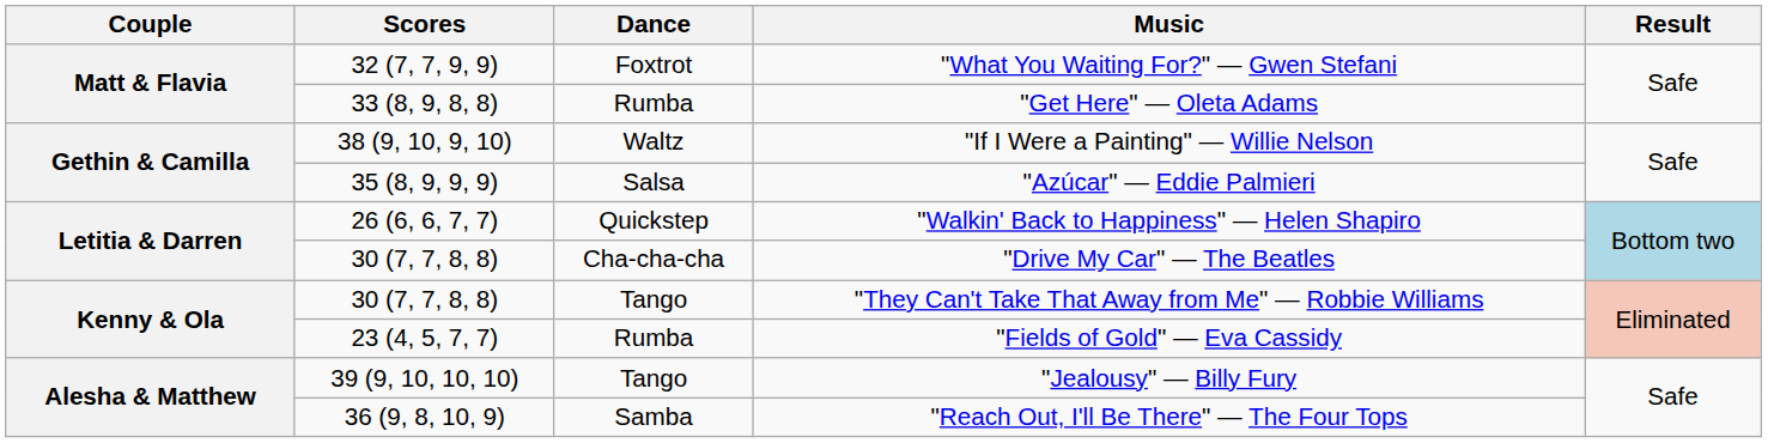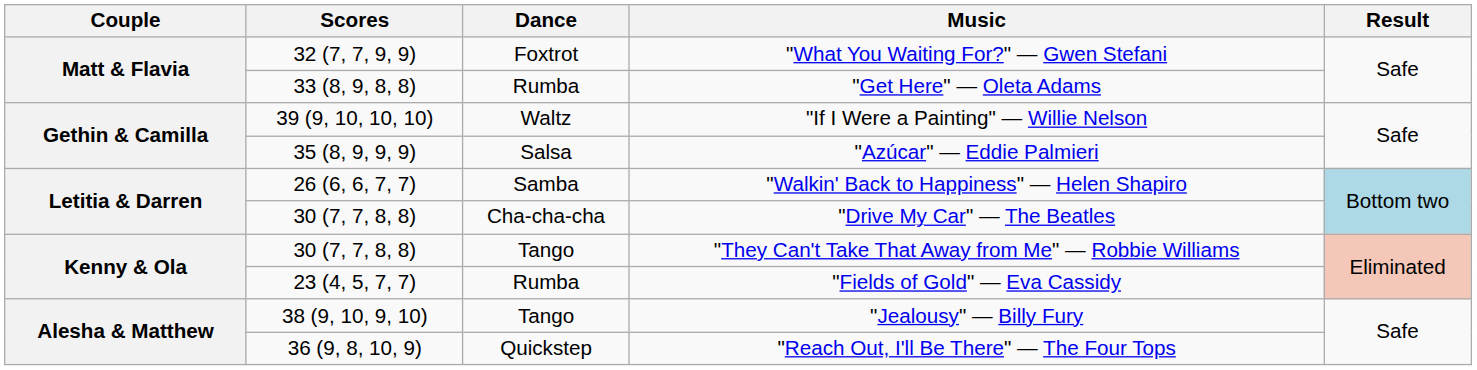"If I Were a Painting" — Willie Nelson | Scores: 38 (9, 10, 9, 10) -> 39 (9, 10, 10, 10)
"Walkin' Back to Happiness" — Helen Shapiro | Dance: Quickstep -> Samba
"Jealousy" — Billy Fury | Scores: 39 (9, 10, 10, 10) -> 38 (9, 10, 9, 10)
"Reach Out, I'll Be There" — The Four Tops | Dance: Samba -> Quickstep
